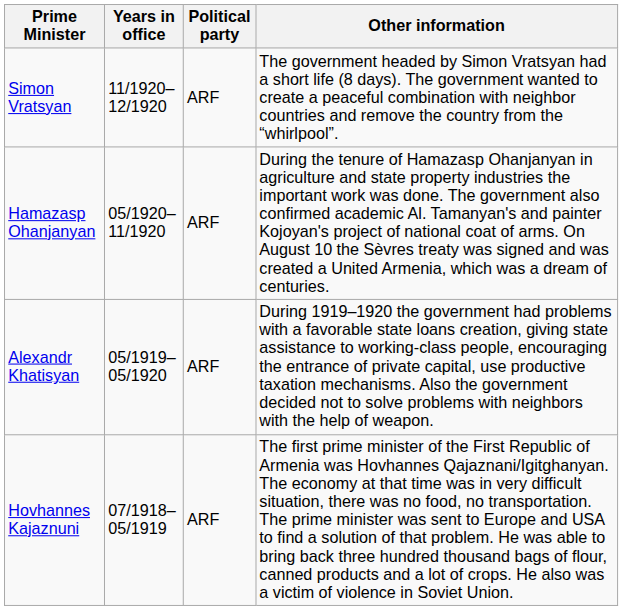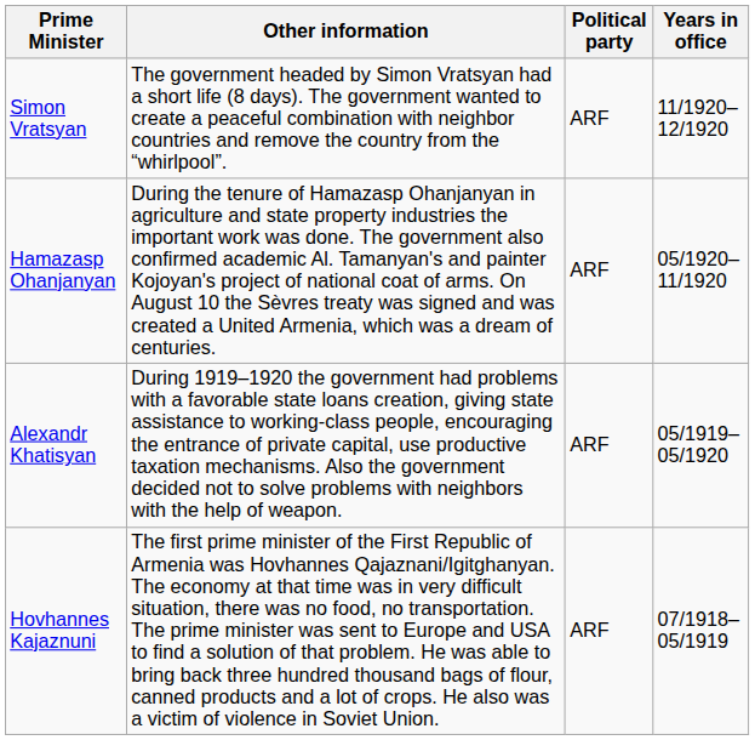columns swapped: Years in office <-> Other information
